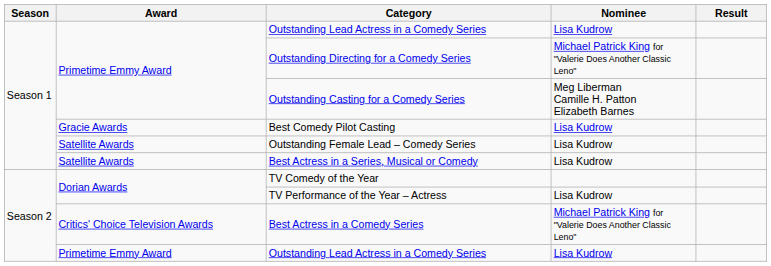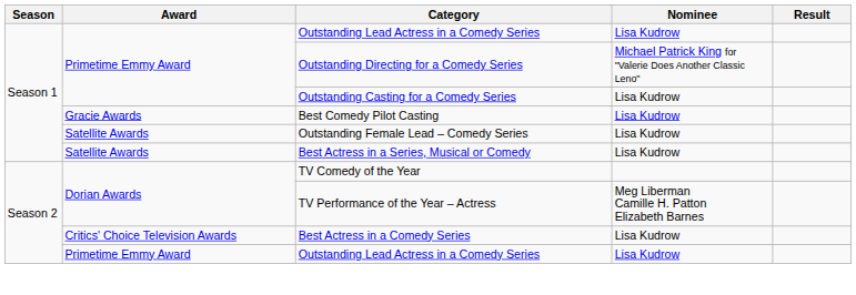Outstanding Casting for a Comedy Series | Nominee: Meg Liberman Camille H. Patton Elizabeth Barnes -> Lisa Kudrow
TV Performance of the Year – Actress | Nominee: Lisa Kudrow -> Meg Liberman Camille H. Patton Elizabeth Barnes
Best Actress in a Comedy Series | Nominee: Michael Patrick King for "Valerie Does Another Classic Leno" -> Lisa Kudrow
